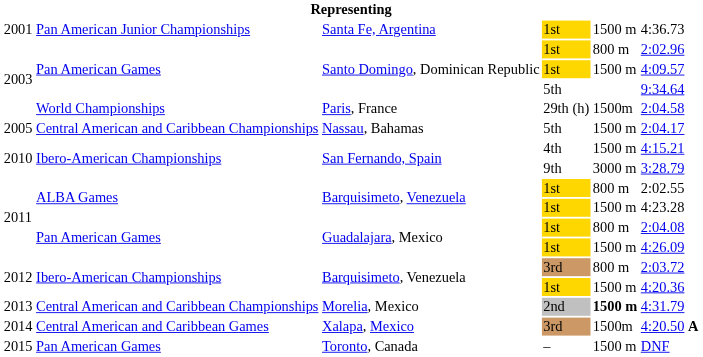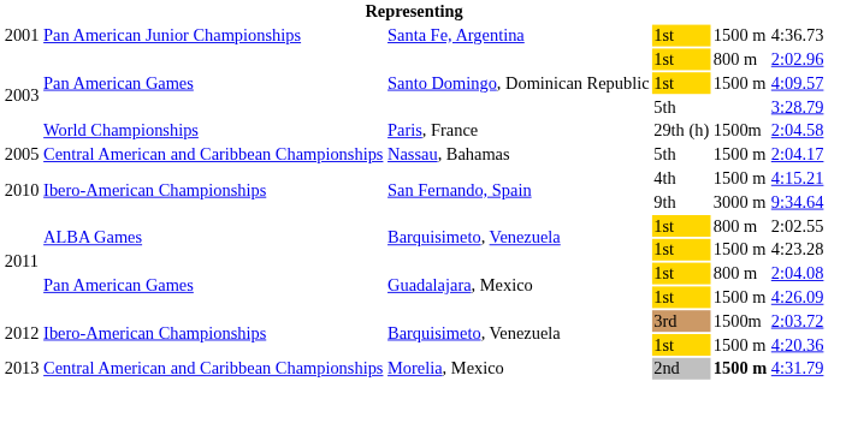Santo Domingo, Dominican Republic / 5th | column 6: 9:34.64 -> 3:28.79
San Fernando, Spain / 9th | column 6: 3:28.79 -> 9:34.64
Barquisimeto, Venezuela / 3rd | column 5: 800 m -> 1500m
- row: 2014 | Central American and Caribbean Games | Xalapa, Mexico | 3rd | 1500m | 4:20.50 A
- row: 2015 | Pan American Games | Toronto, Canada | – | 1500 m | DNF
